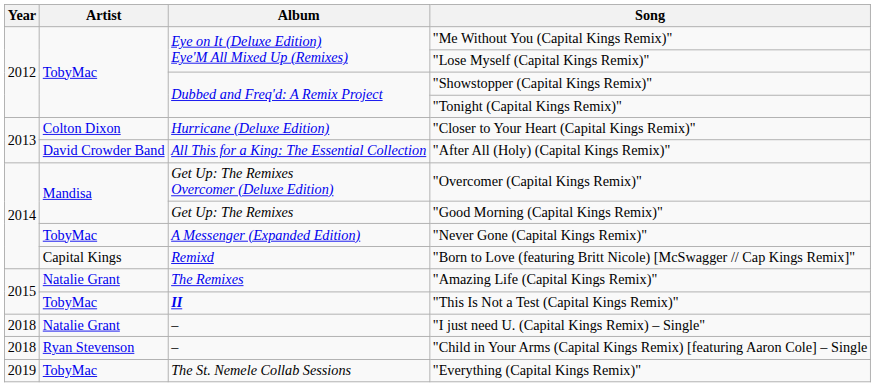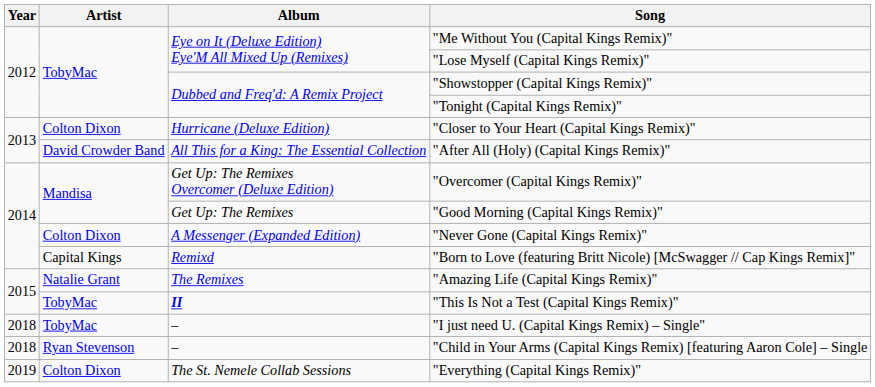"Never Gone (Capital Kings Remix)" | Artist: TobyMac -> Colton Dixon
"I just need U. (Capital Kings Remix) – Single" | Artist: Natalie Grant -> TobyMac
"Everything (Capital Kings Remix)" | Artist: TobyMac -> Colton Dixon
